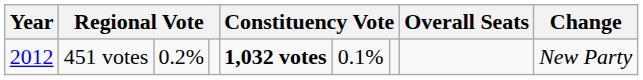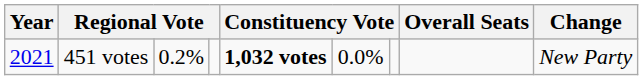451 votes | Year: 2012 -> 2021
451 votes | column 6: 0.1% -> 0.0%
